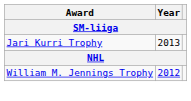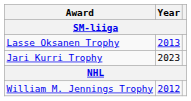+ row: Lasse Oksanen Trophy | 2013
Jari Kurri Trophy | Year: 2013 -> 2023
